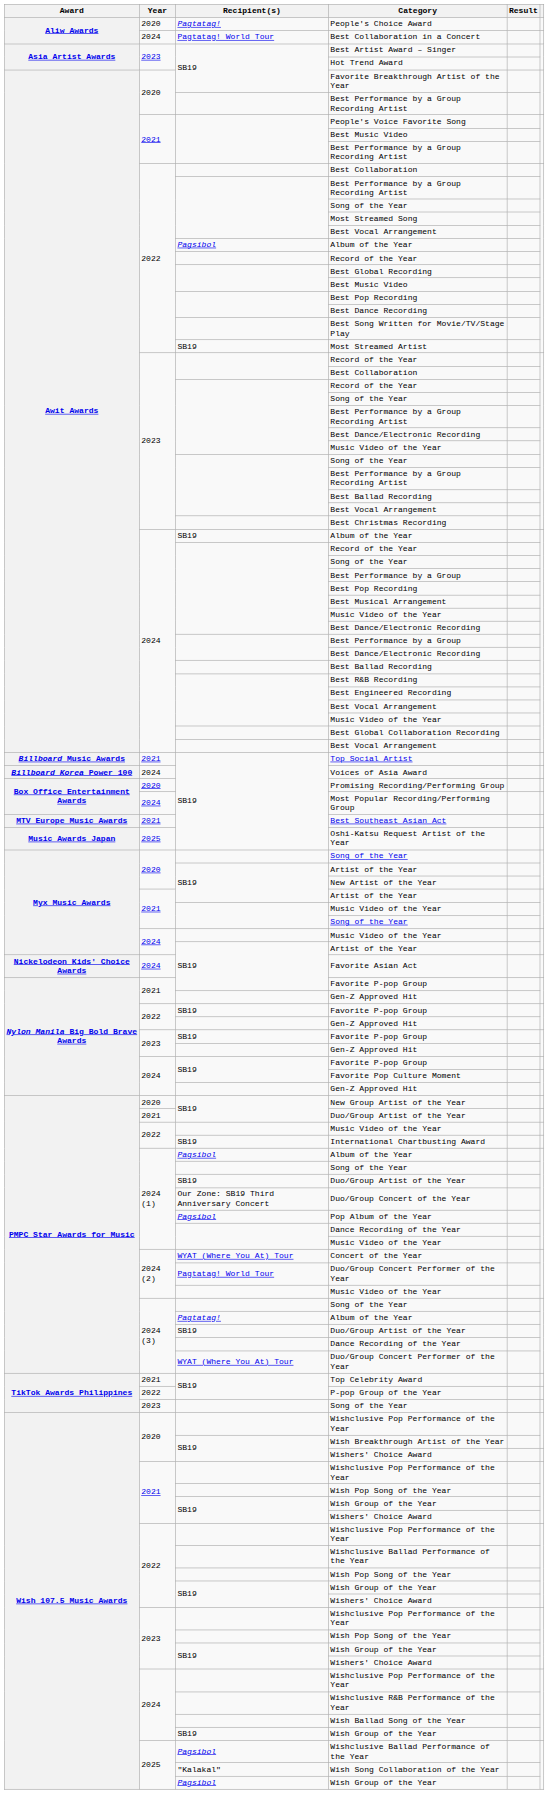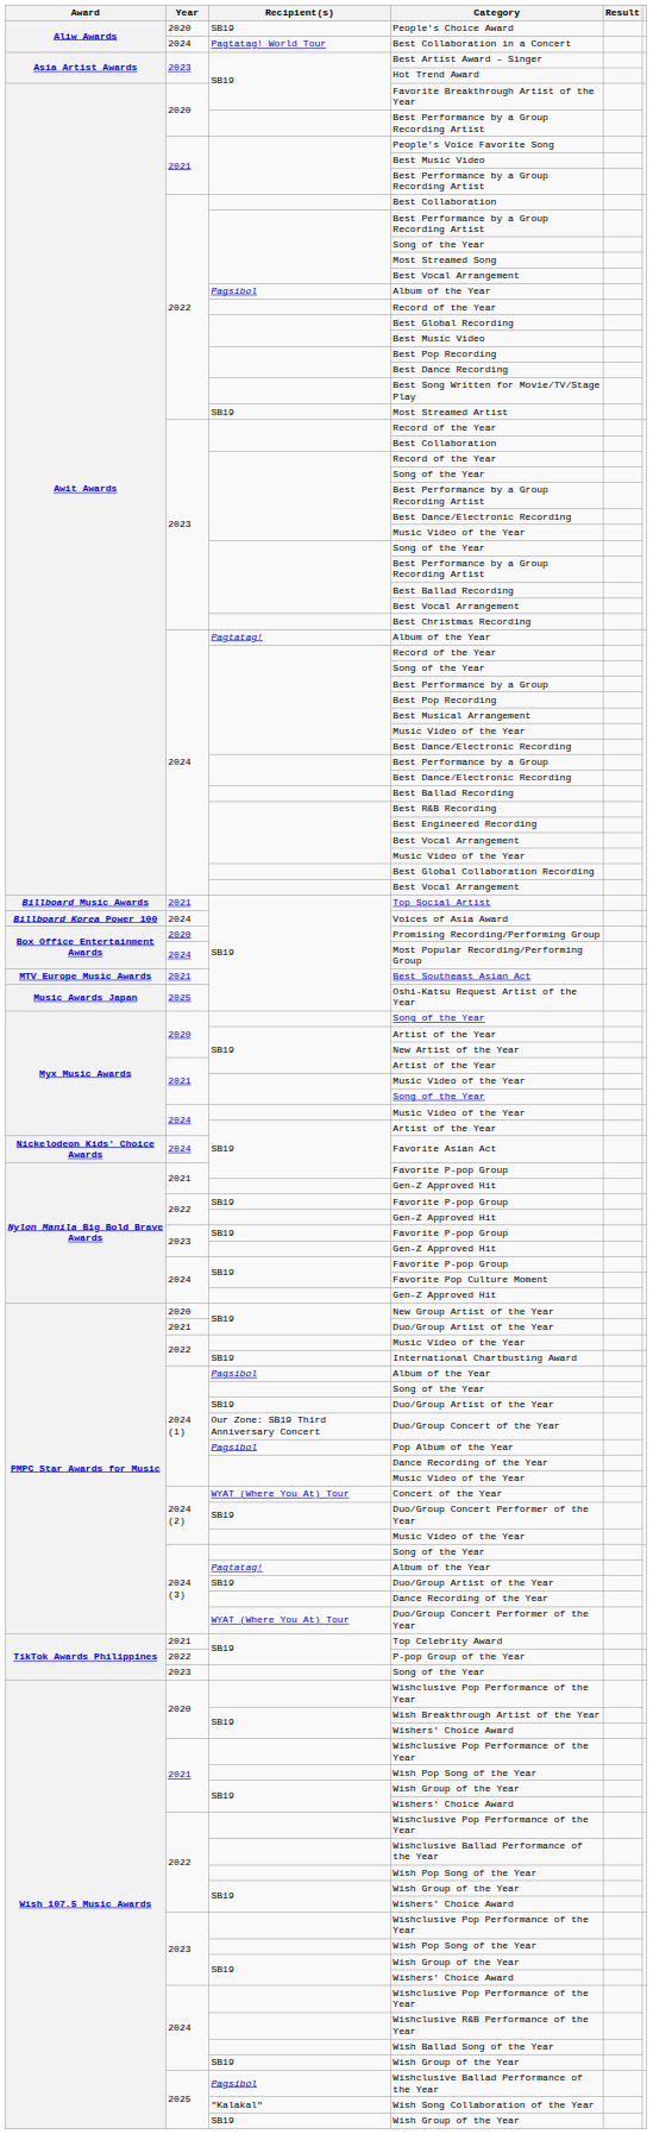People's Choice Award | Recipient(s): Pagtatag! -> SB19
2024 / Album of the Year | Recipient(s): SB19 -> Pagtatag!
2024 (2) / Duo/Group Concert Performer of the Year | Recipient(s): Pagtatag! World Tour -> SB19
2025 / Wish Group of the Year | Recipient(s): Pagsibol -> SB19
